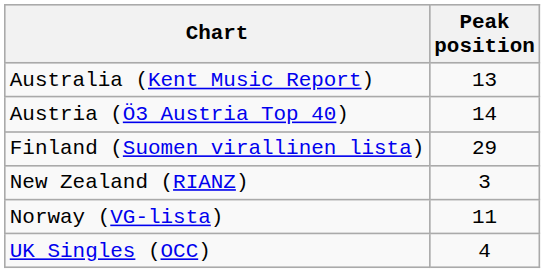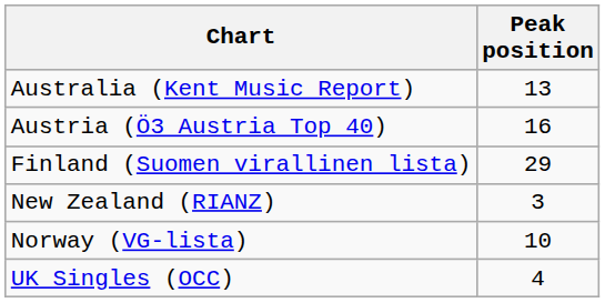Austria (Ö3 Austria Top 40) | Peak position: 14 -> 16
Norway (VG-lista) | Peak position: 11 -> 10
